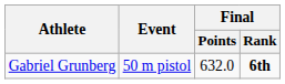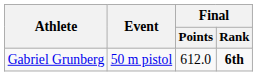Gabriel Grunberg | Final / Points: 632.0 -> 612.0
